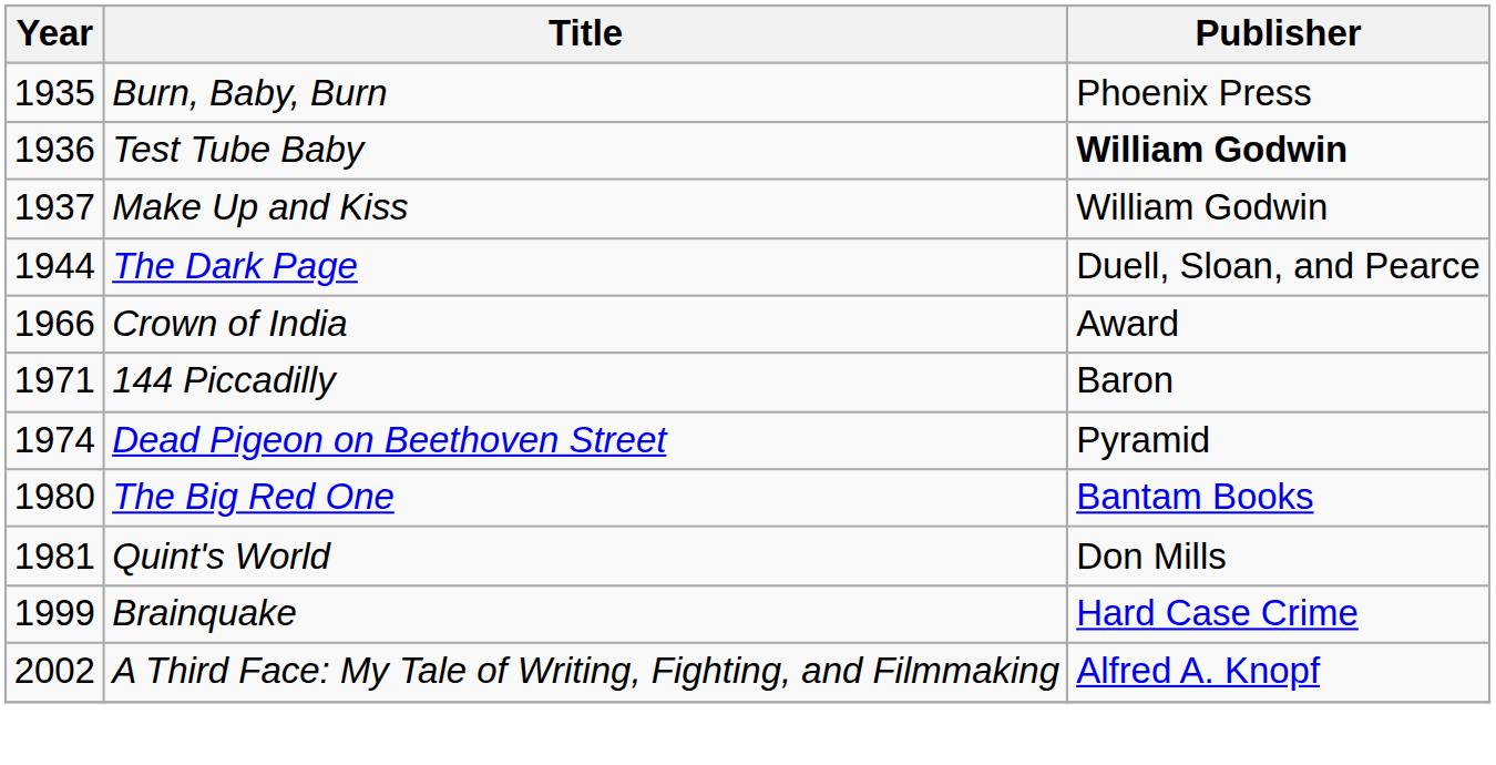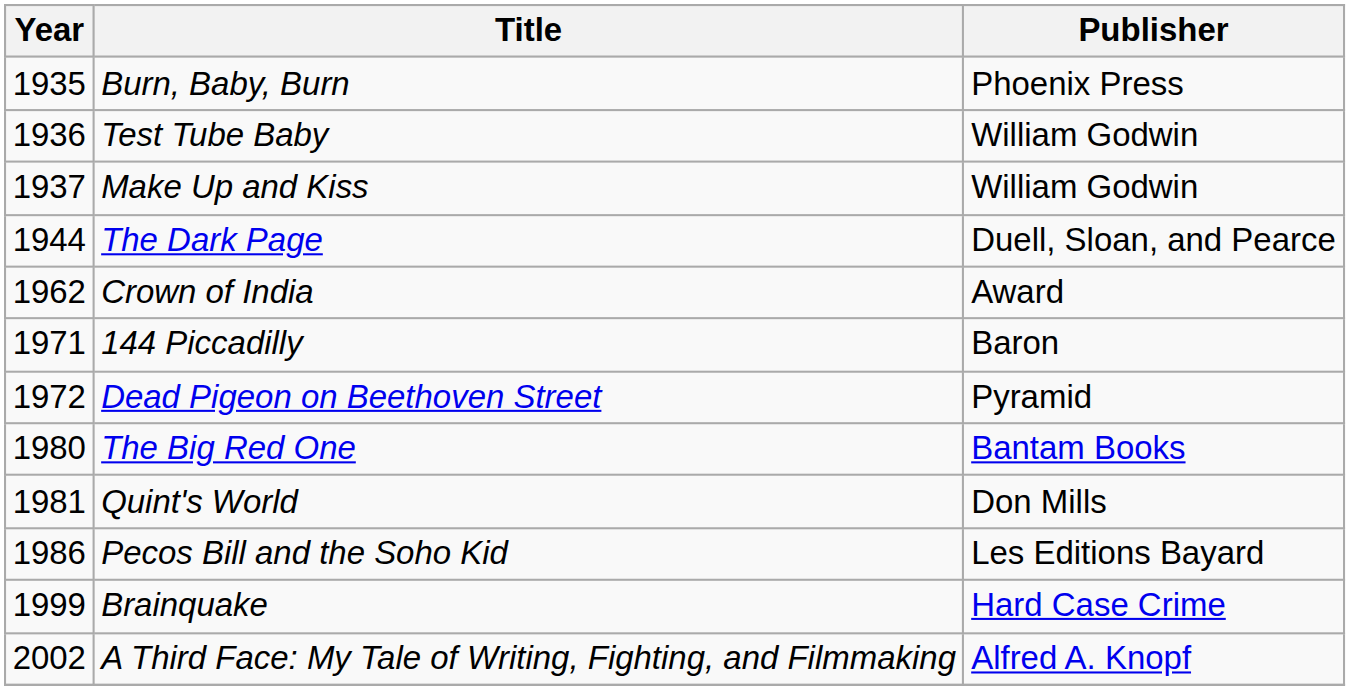Test Tube Baby | Publisher: bold -> normal
Crown of India | Year: 1966 -> 1962
Dead Pigeon on Beethoven Street | Year: 1974 -> 1972
+ row: 1986 | Pecos Bill and the Soho Kid | Les Editions Bayard
